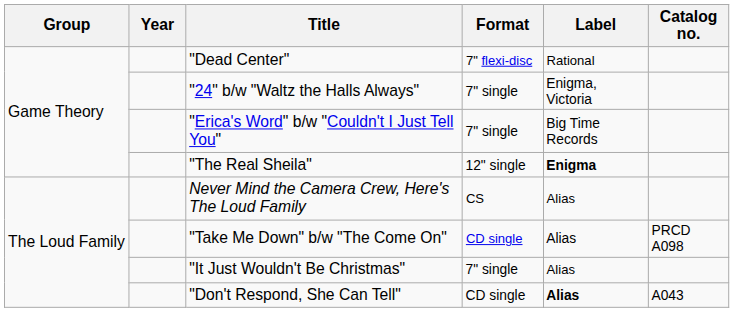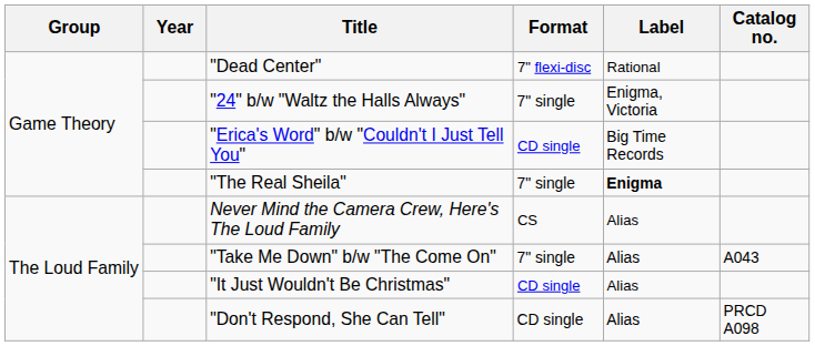"Erica's Word" b/w "Couldn't I Just Tell You" | Format: 7" single -> CD single
"The Real Sheila" | Format: 12" single -> 7" single
"Take Me Down" b/w "The Come On" | Format: CD single -> 7" single
"Take Me Down" b/w "The Come On" | Catalog no.: PRCD A098 -> A043
"It Just Wouldn't Be Christmas" | Format: 7" single -> CD single
"Don't Respond, She Can Tell" | Label: bold -> normal
"Don't Respond, She Can Tell" | Catalog no.: A043 -> PRCD A098
